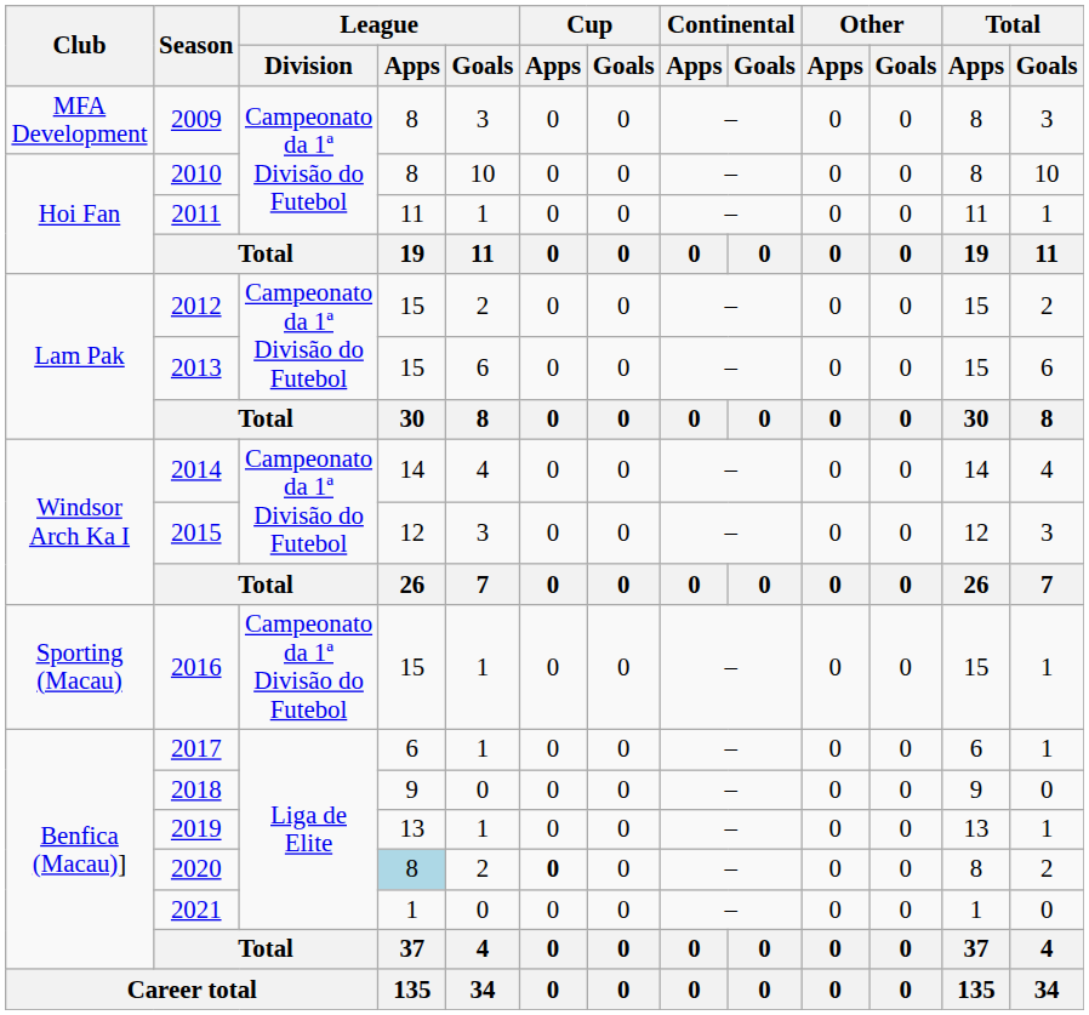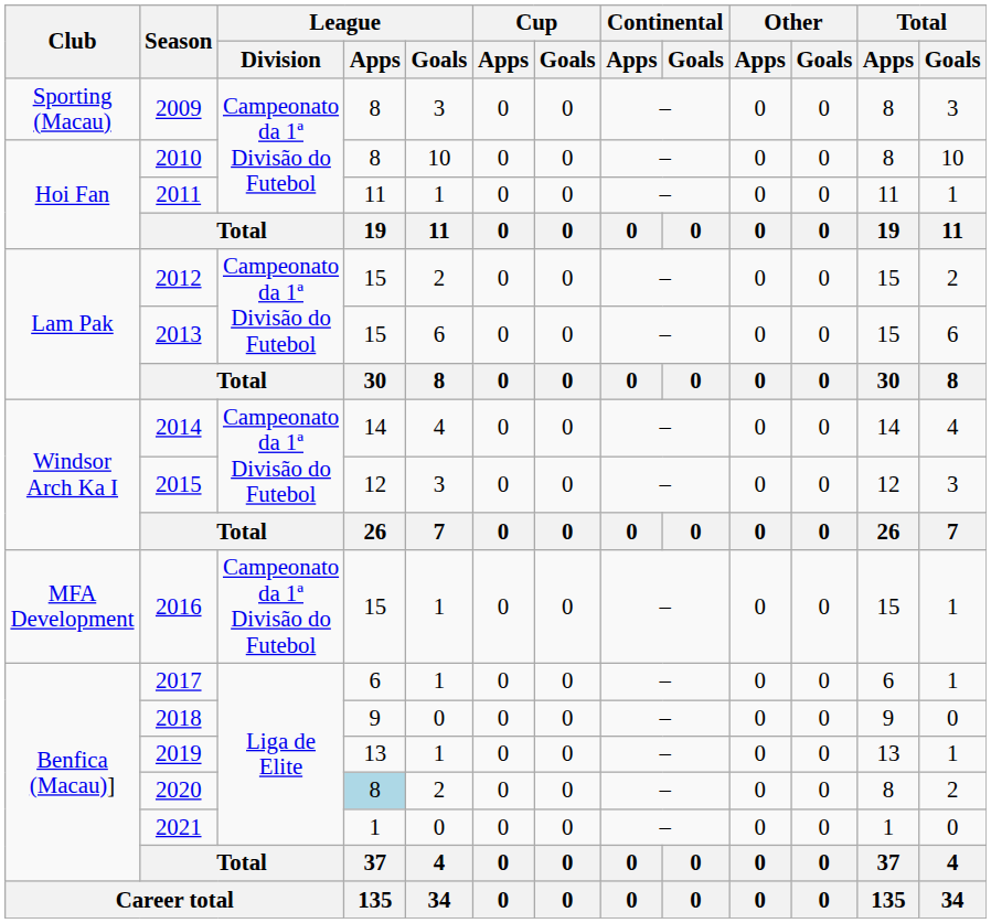2009 | Club: MFA Development -> Sporting (Macau)
2016 | Club: Sporting (Macau) -> MFA Development
2020 | Cup / Apps: bold -> normal
